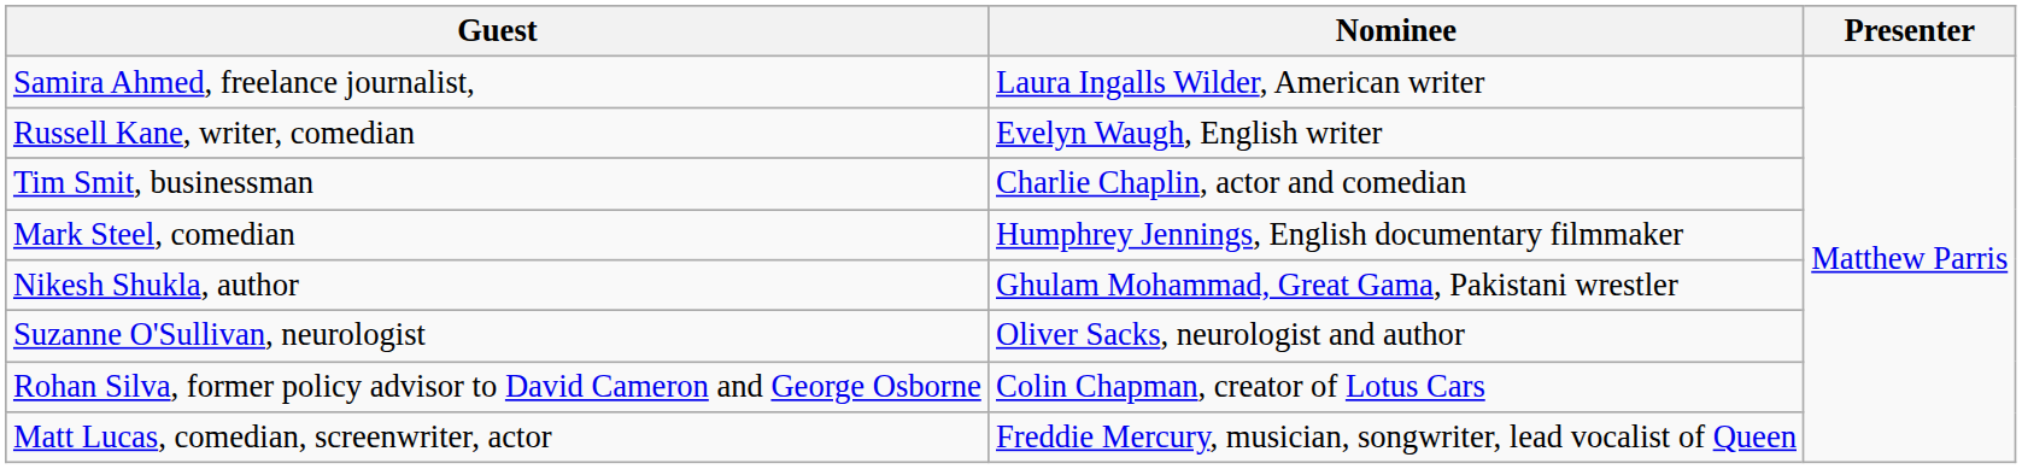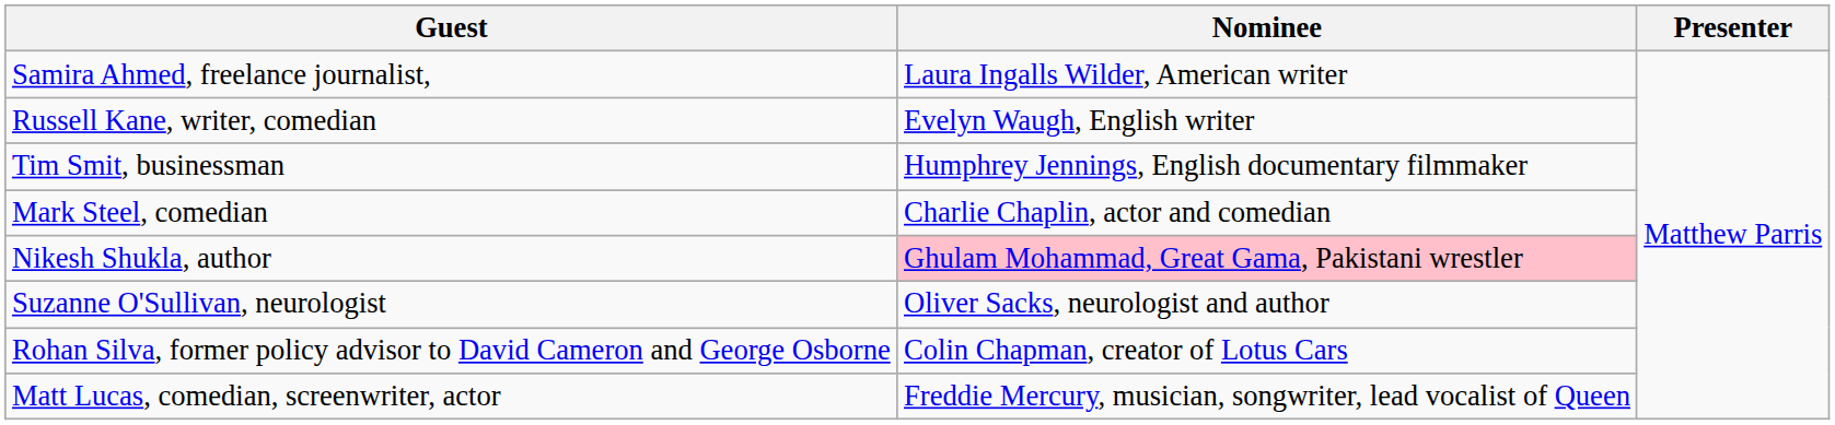Tim Smit, businessman | Nominee: Charlie Chaplin, actor and comedian -> Humphrey Jennings, English documentary filmmaker
Mark Steel, comedian | Nominee: Humphrey Jennings, English documentary filmmaker -> Charlie Chaplin, actor and comedian
Nikesh Shukla, author | Nominee: no background -> pink background
